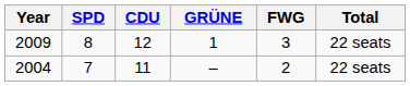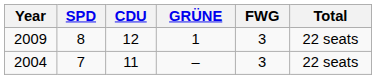2004 | FWG: 2 -> 3
